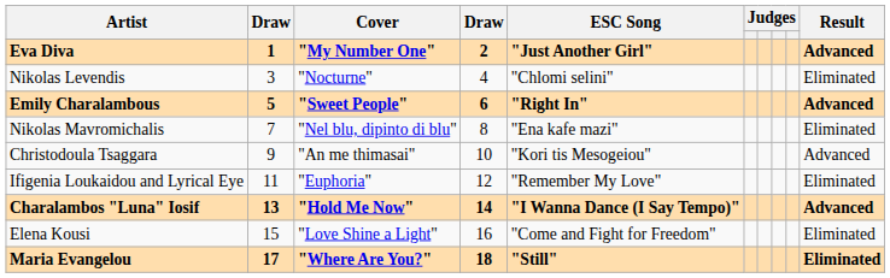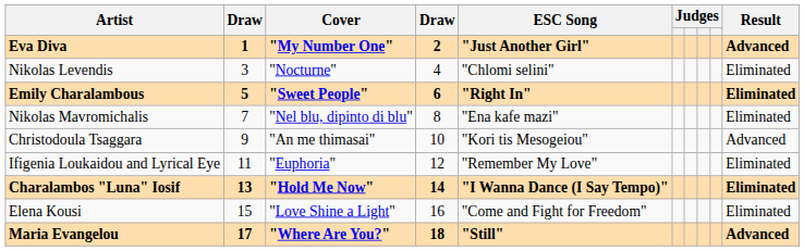Emily Charalambous | Result: Advanced -> Eliminated
Charalambos "Luna" Iosif | Result: Advanced -> Eliminated
Maria Evangelou | Result: Eliminated -> Advanced
